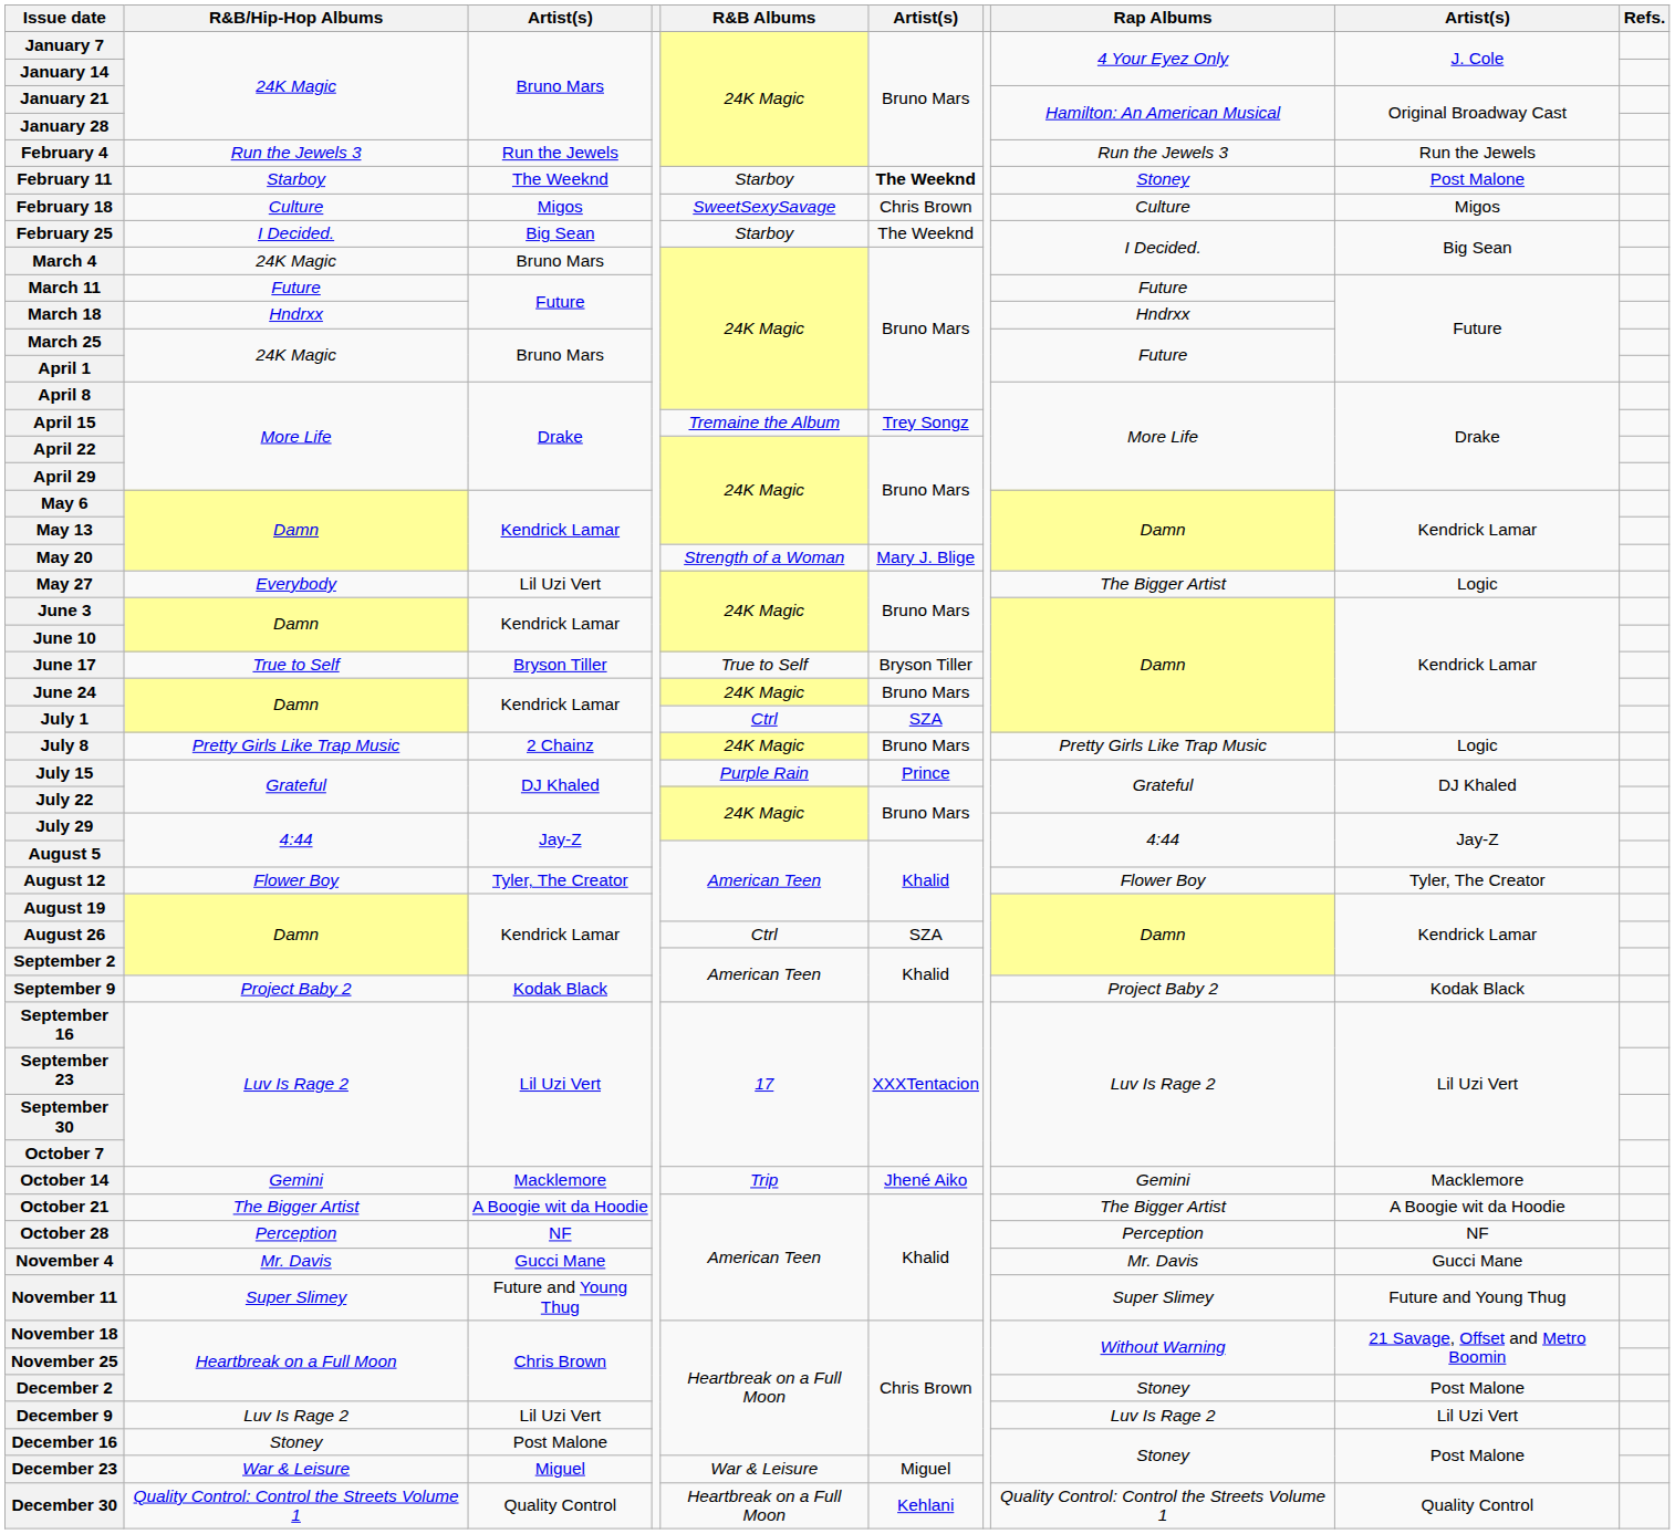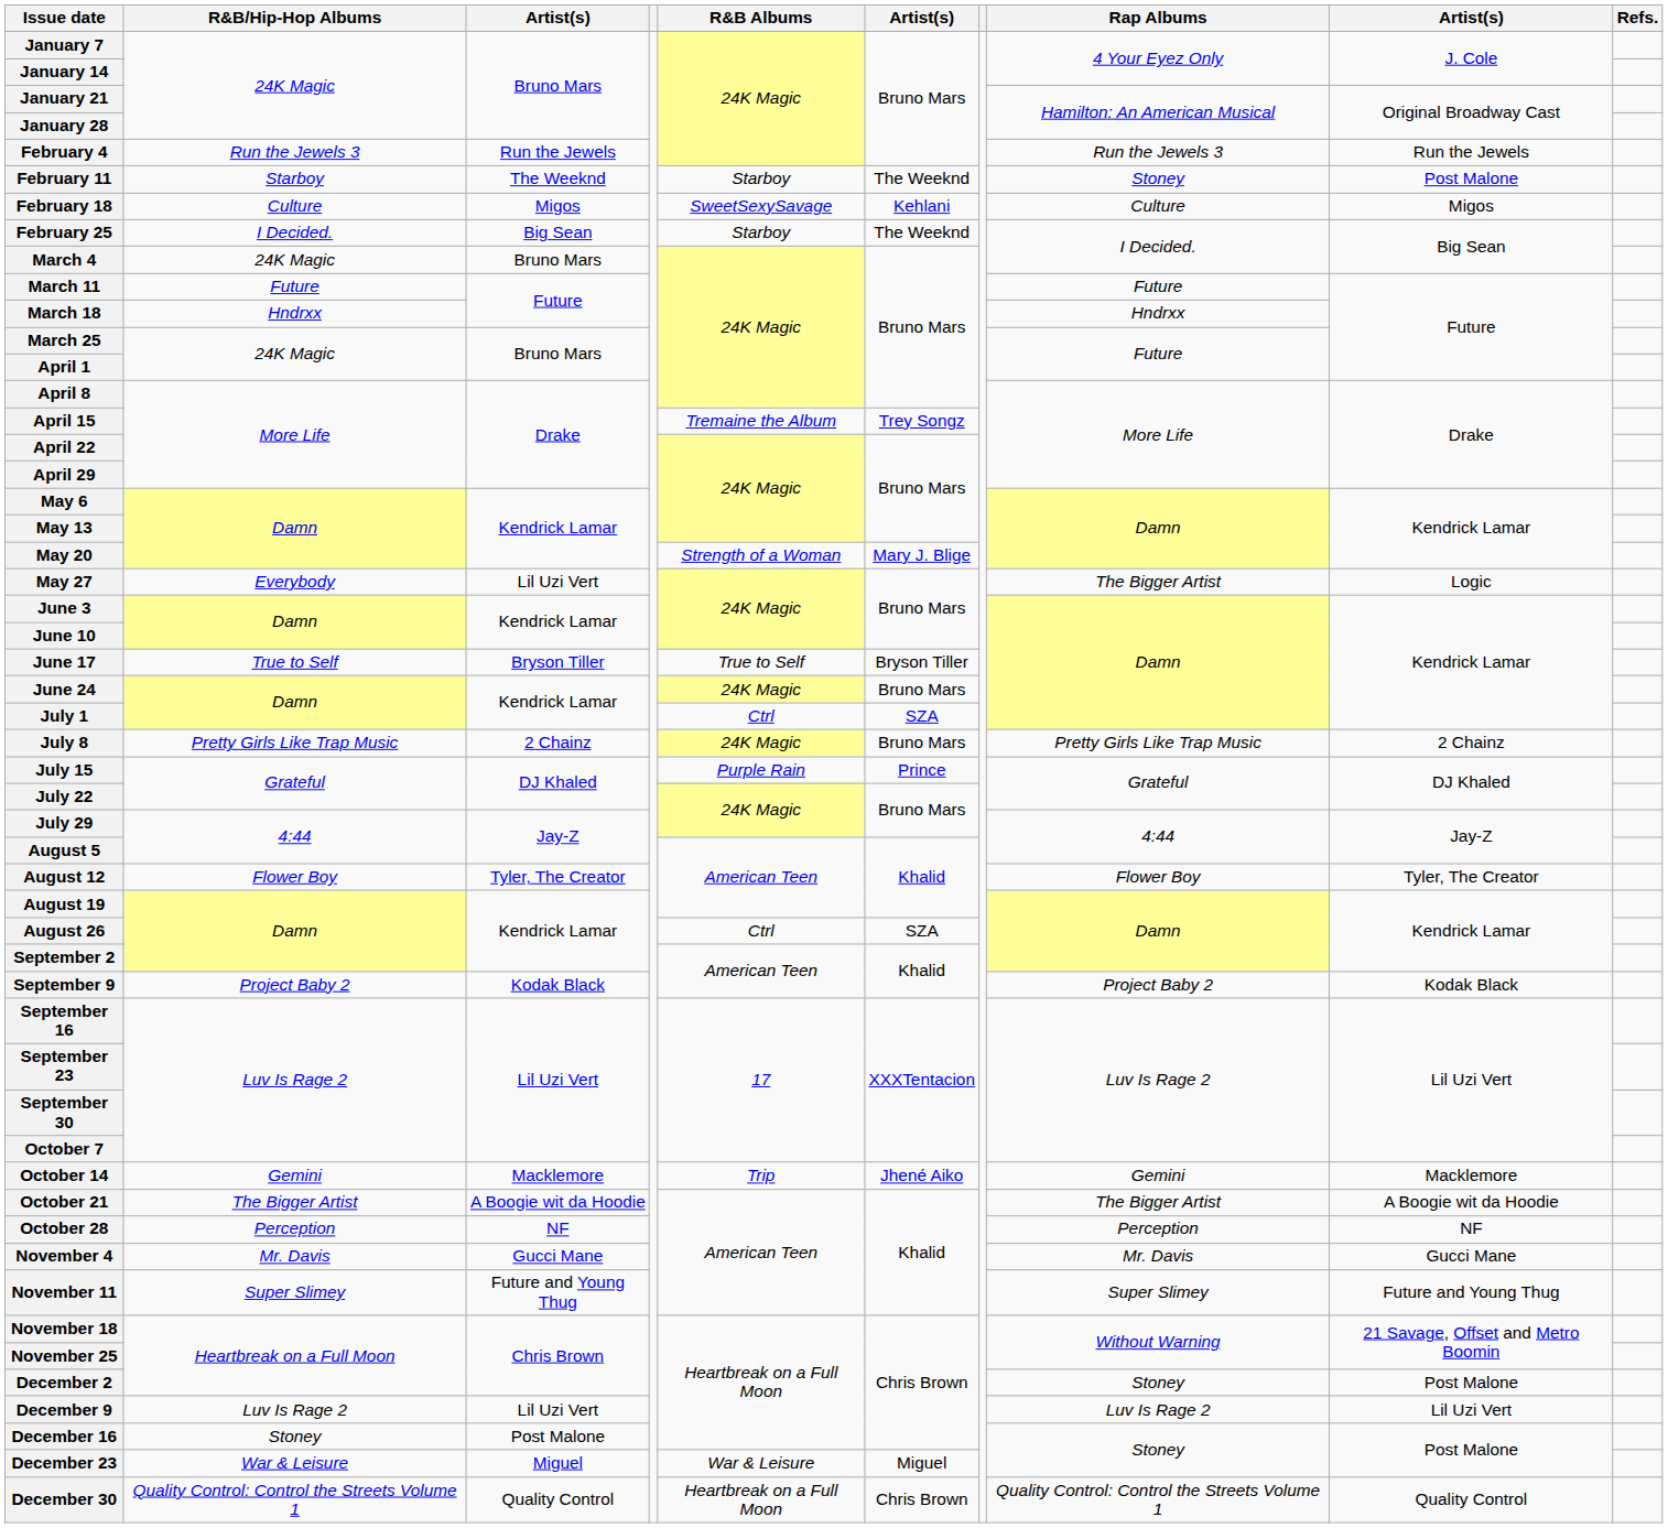February 11 | column 6: bold -> normal
February 18 | column 6: Chris Brown -> Kehlani
July 8 | column 9: Logic -> 2 Chainz
December 30 | column 6: Kehlani -> Chris Brown
